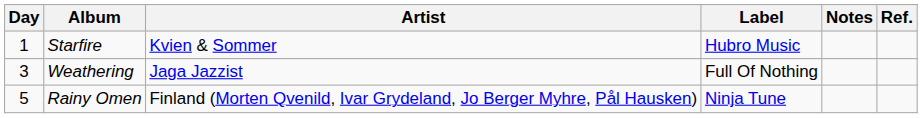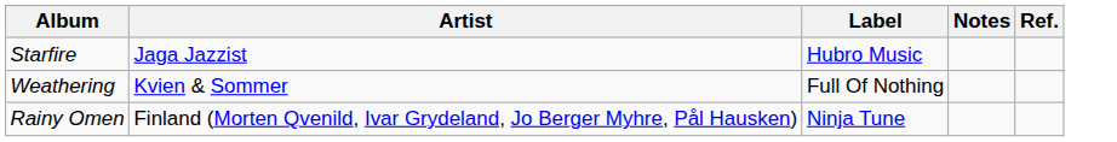- column: Day | 1 | 3 | 5
Starfire | Artist: Kvien & Sommer -> Jaga Jazzist
Weathering | Artist: Jaga Jazzist -> Kvien & Sommer
